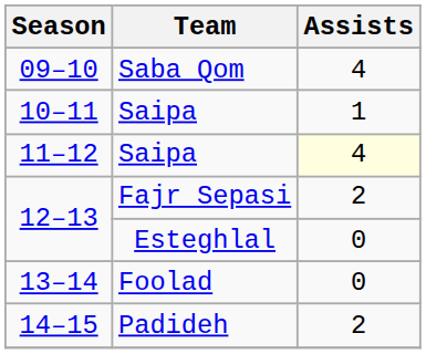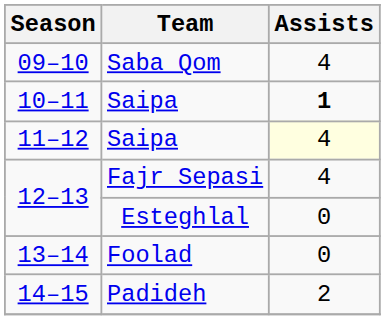10–11 | Assists: normal -> bold
12–13 / Fajr Sepasi | Assists: 2 -> 4
